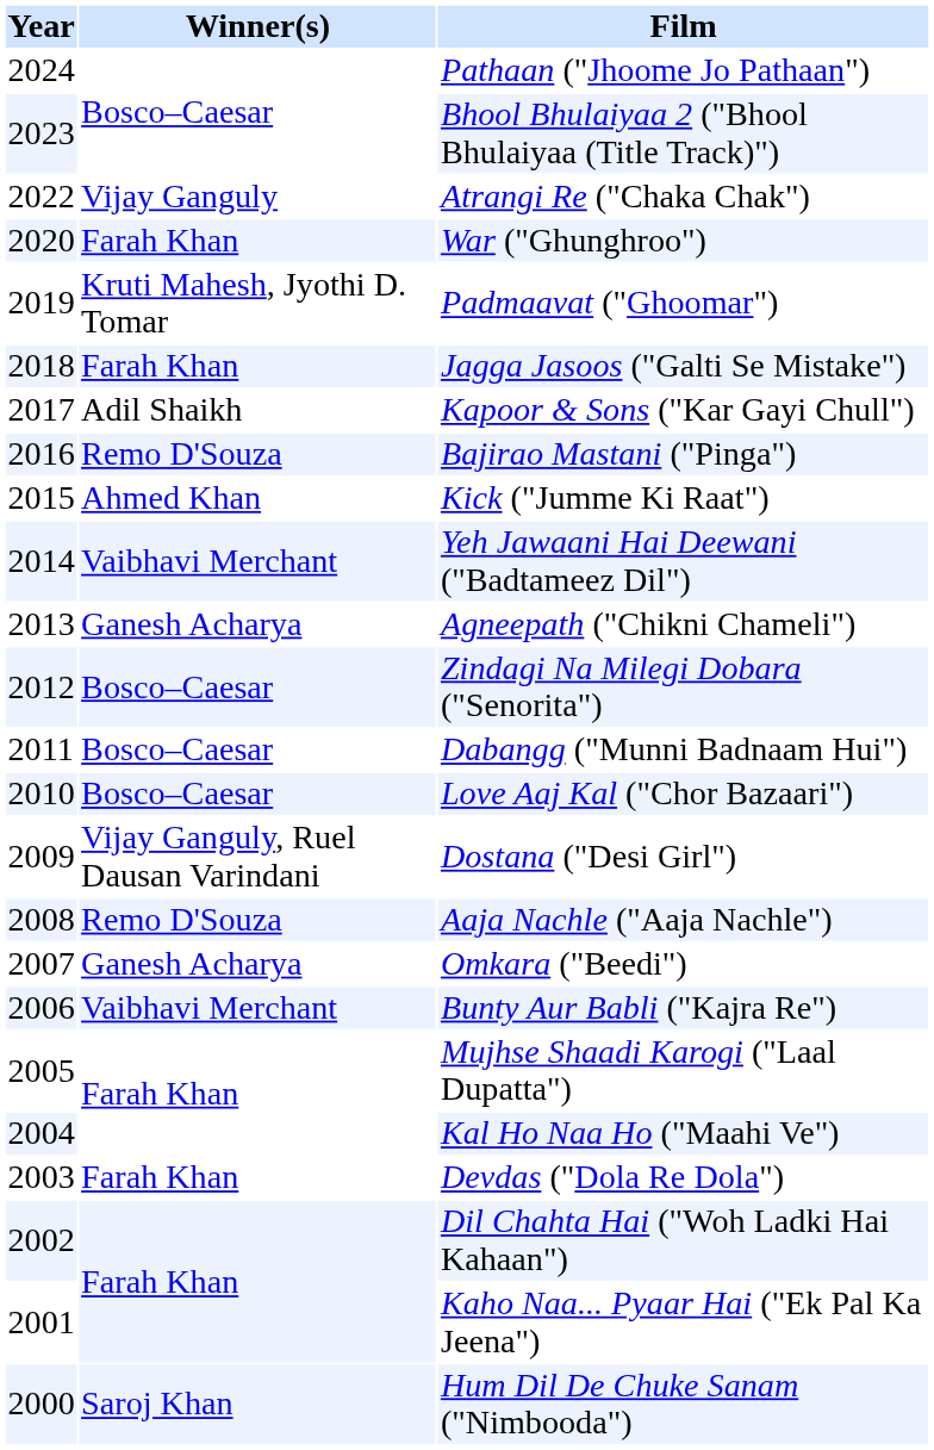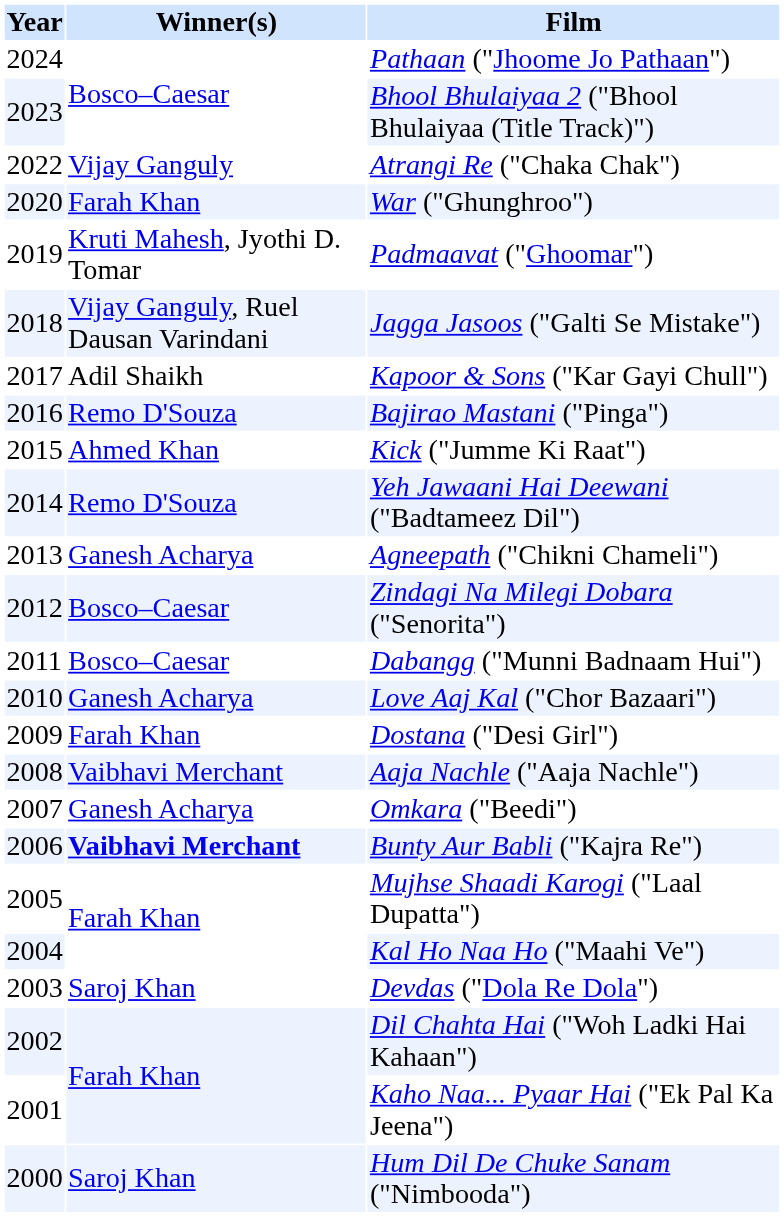Jagga Jasoos ("Galti Se Mistake") | Winner(s): Farah Khan -> Vijay Ganguly, Ruel Dausan Varindani
Yeh Jawaani Hai Deewani ("Badtameez Dil") | Winner(s): Vaibhavi Merchant -> Remo D'Souza
Love Aaj Kal ("Chor Bazaari") | Winner(s): Bosco–Caesar -> Ganesh Acharya
Dostana ("Desi Girl") | Winner(s): Vijay Ganguly, Ruel Dausan Varindani -> Farah Khan
Aaja Nachle ("Aaja Nachle") | Winner(s): Remo D'Souza -> Vaibhavi Merchant
Bunty Aur Babli ("Kajra Re") | Winner(s): normal -> bold
Devdas ("Dola Re Dola") | Winner(s): Farah Khan -> Saroj Khan
